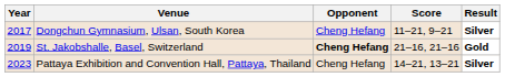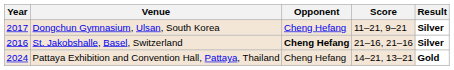St. Jakobshalle, Basel, Switzerland | Year: 2019 -> 2016
St. Jakobshalle, Basel, Switzerland | Result: Gold -> Silver
Pattaya Exhibition and Convention Hall, Pattaya, Thailand | Year: 2023 -> 2024
Pattaya Exhibition and Convention Hall, Pattaya, Thailand | Result: Silver -> Gold
